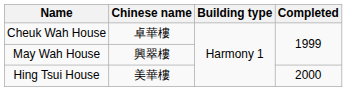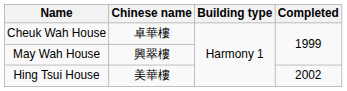Hing Tsui House | Completed: 2000 -> 2002
